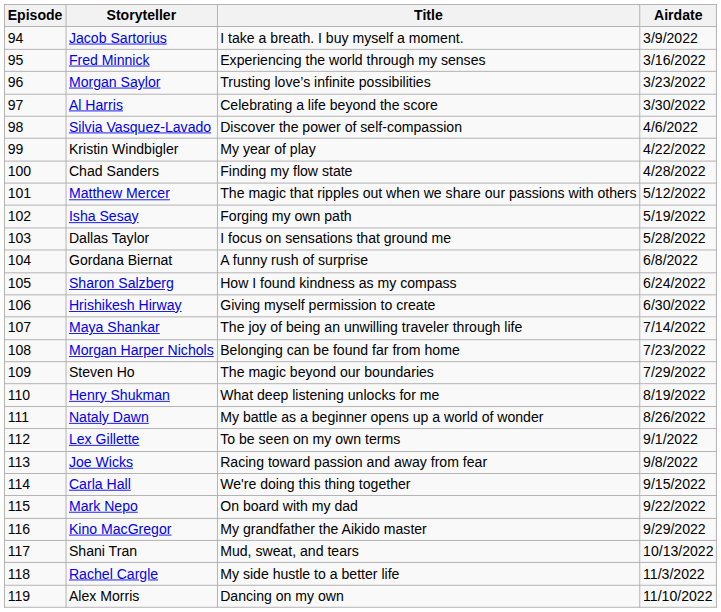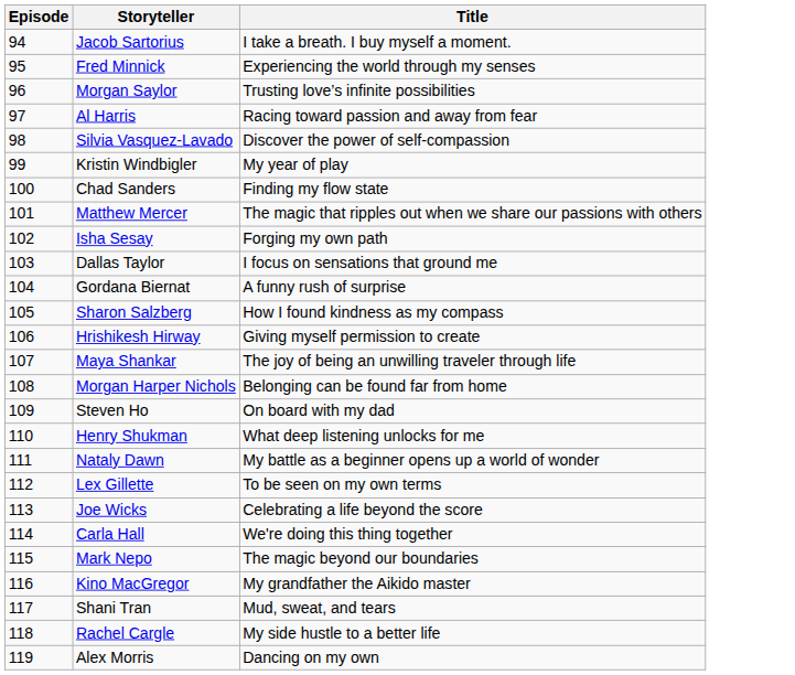- column: Airdate | 3/9/2022 | 3/16/2022 | 3/23/2022 | 3/30/2022 | 4/6/2022 | 4/22/2022 | 4/28/2022 | 5/12/2022 | 5/19/2022 | 5/28/2022 | 6/8/2022 | 6/24/2022 | 6/30/2022 | 7/14/2022 | 7/23/2022 | 7/29/2022 | 8/19/2022 | 8/26/2022 | 9/1/2022 | 9/8/2022 | 9/15/2022 | 9/22/2022 | 9/29/2022 | 10/13/2022 | 11/3/2022 | 11/10/2022
Al Harris | Title: Celebrating a life beyond the score -> Racing toward passion and away from fear
Steven Ho | Title: The magic beyond our boundaries -> On board with my dad
Joe Wicks | Title: Racing toward passion and away from fear -> Celebrating a life beyond the score
Mark Nepo | Title: On board with my dad -> The magic beyond our boundaries
